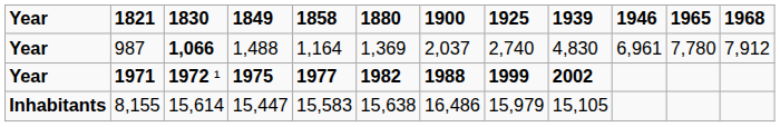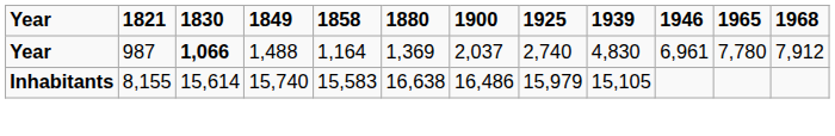- row: Year | 1971 | 1972 ¹ | 1975 | 1977 | 1982 | 1988 | 1999 | 2002
8,155 | 1849: 15,447 -> 15,740
8,155 | 1880: 15,638 -> 16,638
